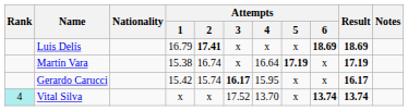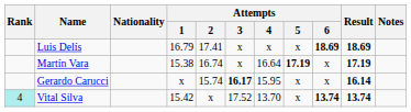Luis Delís | Attempts / 2: bold -> normal
Gerardo Carucci | Attempts / 1: 15.42 -> x
Gerardo Carucci | Result: 16.17 -> 16.14
Vital Silva | Attempts / 1: x -> 15.42
